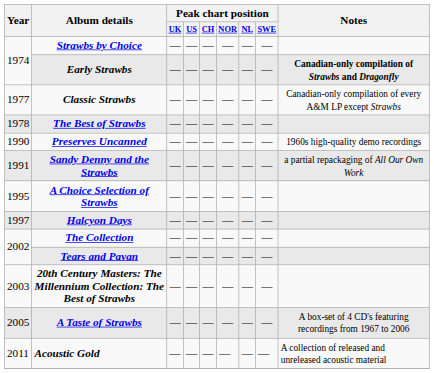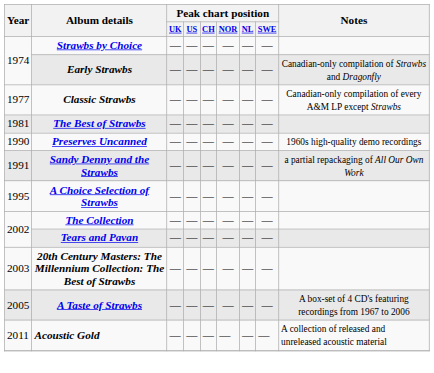Early Strawbs | Notes: bold -> normal
The Best of Strawbs | Year: 1978 -> 1981
- row: 1997 | Halcyon Days | — | — | — | — | — | —
